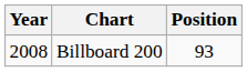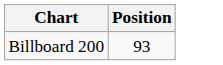- column: Year | 2008
